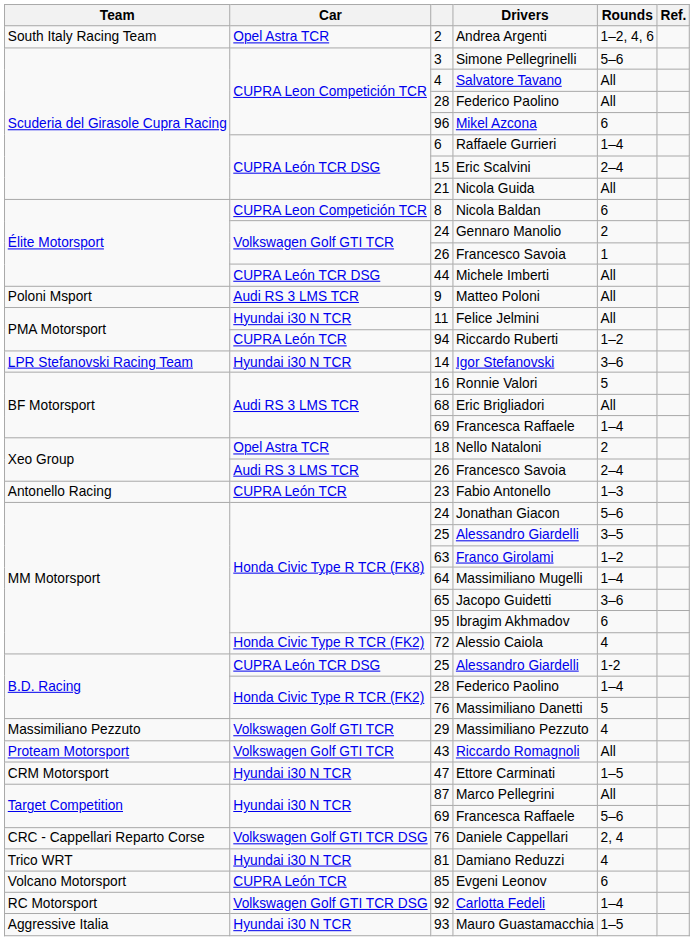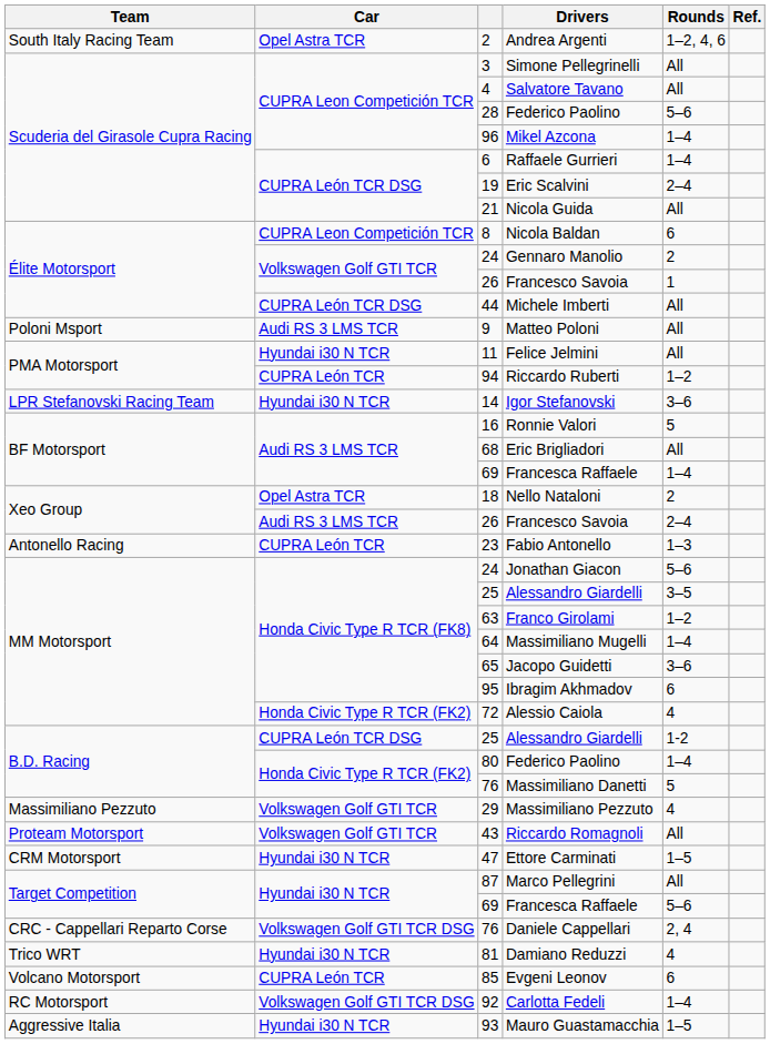Simone Pellegrinelli | Rounds: 5–6 -> All
Scuderia del Girasole Cupra Racing / Federico Paolino | Rounds: All -> 5–6
Mikel Azcona | Rounds: 6 -> 1–4
Eric Scalvini | column 3: 15 -> 19
B.D. Racing / Federico Paolino | column 3: 28 -> 80
